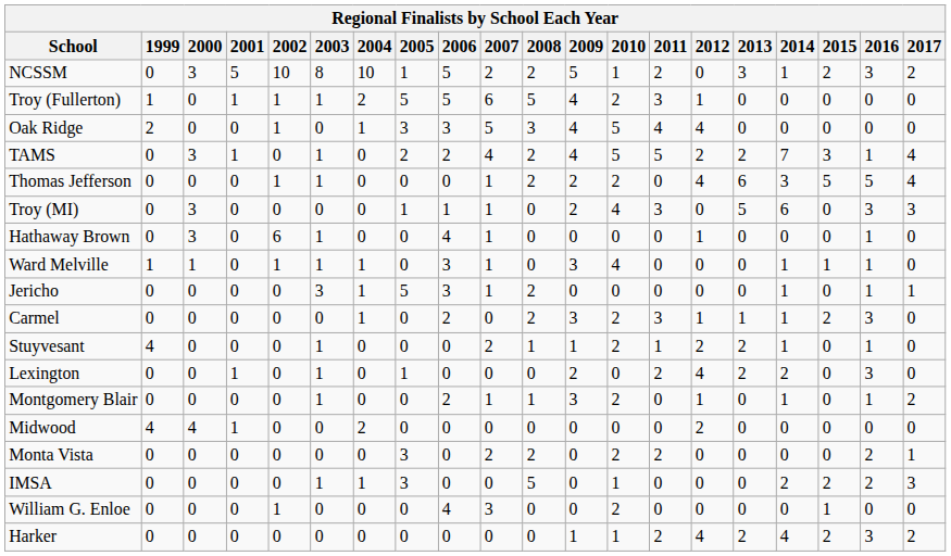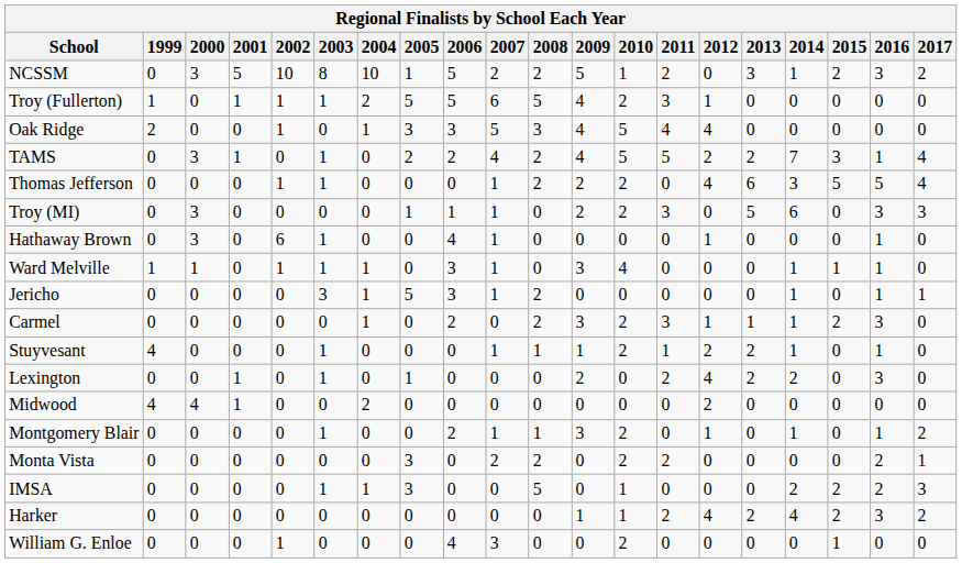Troy (MI) | 2010: 4 -> 2
Stuyvesant | 2007: 2 -> 1
rows swapped: Midwood <-> Montgomery Blair
rows swapped: William G. Enloe <-> Harker
